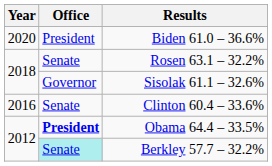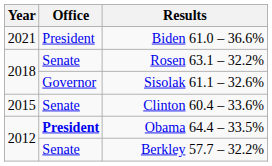Biden 61.0 – 36.6% | Year: 2020 -> 2021
Clinton 60.4 – 33.6% | Year: 2016 -> 2015
Berkley 57.7 – 32.2% | Office: paleturquoise background -> no background
